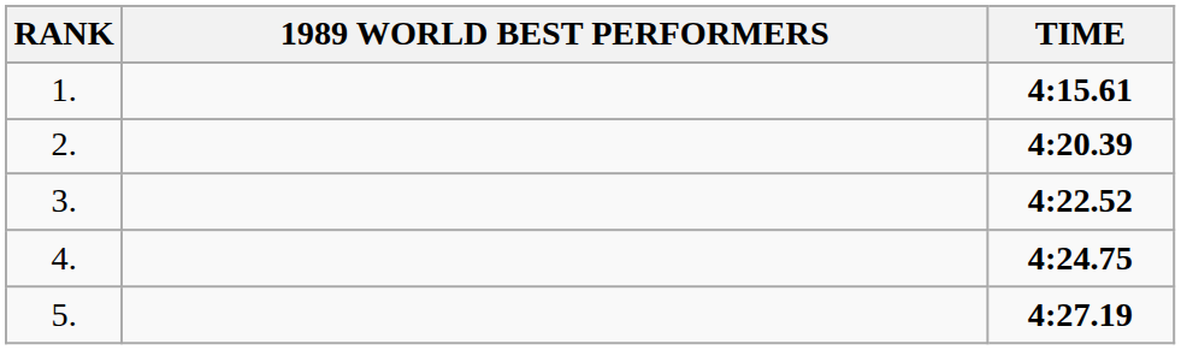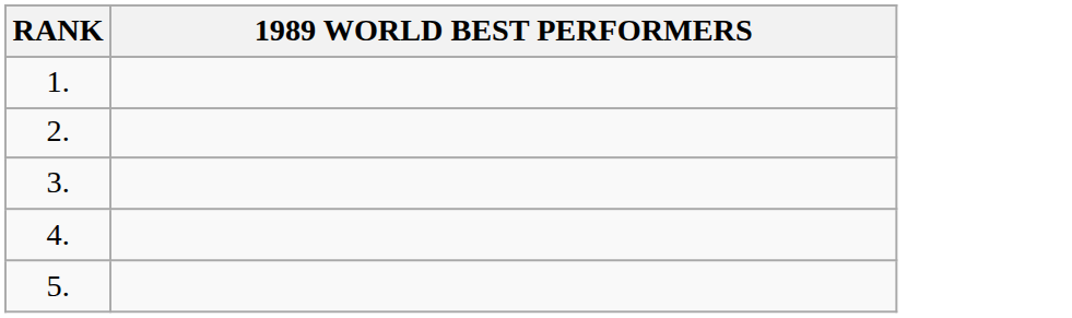- column: TIME | 4:15.61 | 4:20.39 | 4:22.52 | 4:24.75 | 4:27.19
